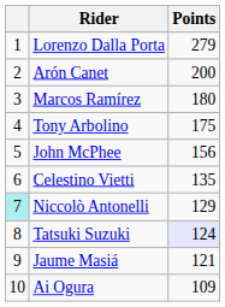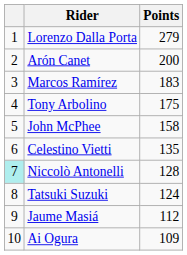Marcos Ramírez | Points: 180 -> 183
John McPhee | Points: 156 -> 158
Niccolò Antonelli | Points: 129 -> 128
Tatsuki Suzuki | Points: lavender background -> no background
Jaume Masiá | Points: 121 -> 112
